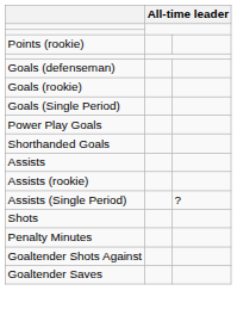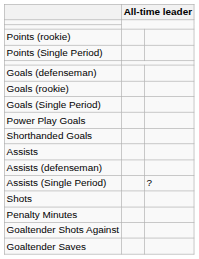+ row: Points (Single Period)
+ row: Assists (defenseman)
- row: Assists (rookie)
